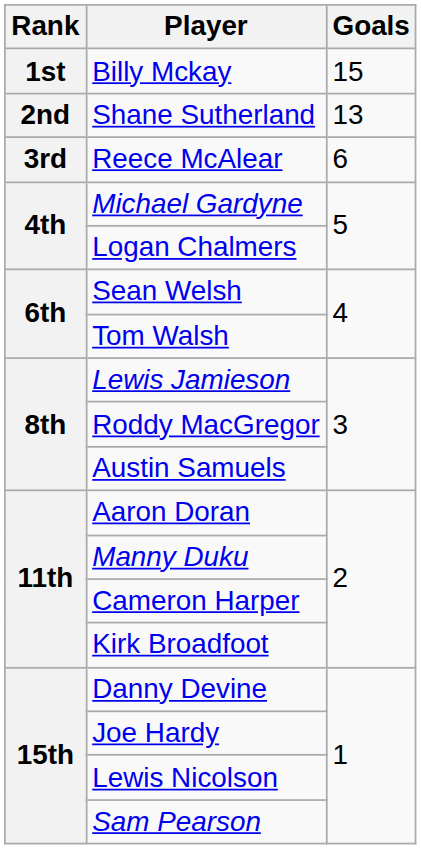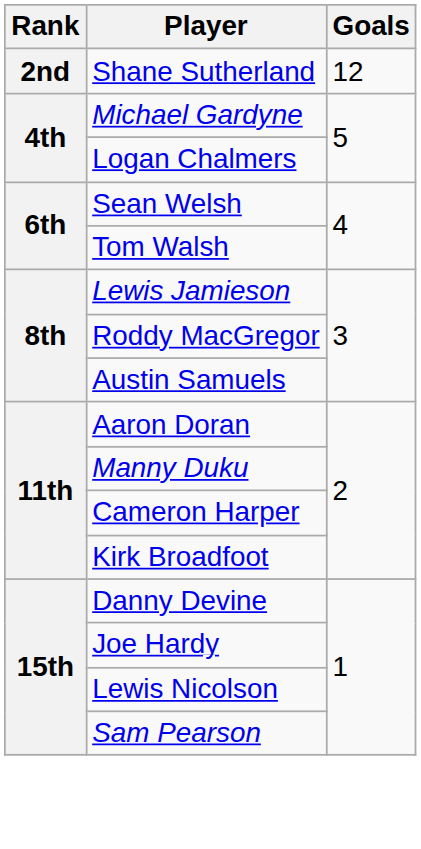- row: 1st | Billy Mckay | 15
Shane Sutherland | Goals: 13 -> 12
- row: 3rd | Reece McAlear | 6
